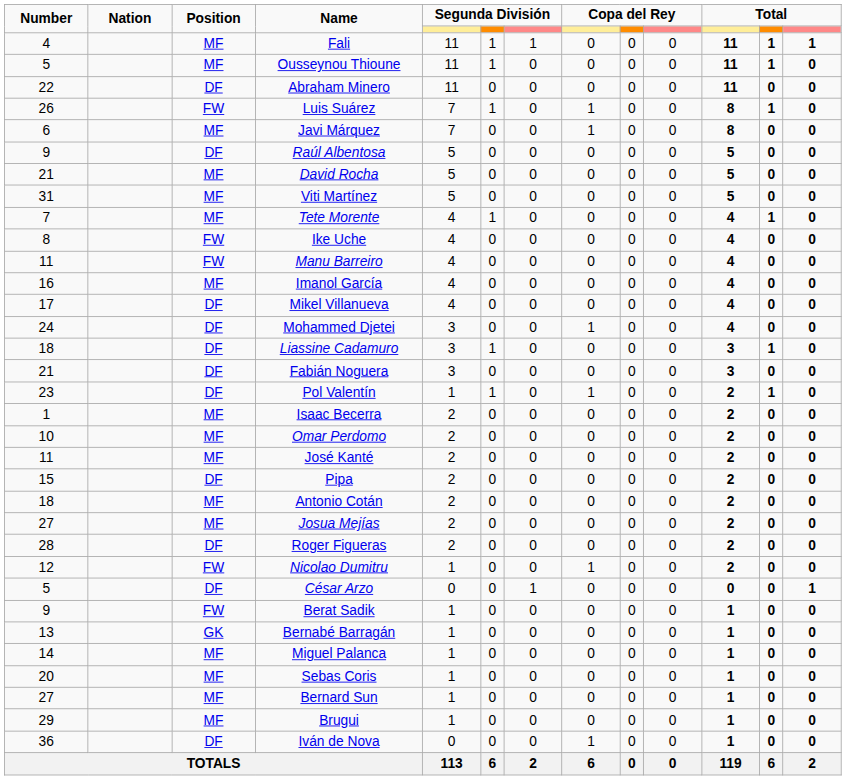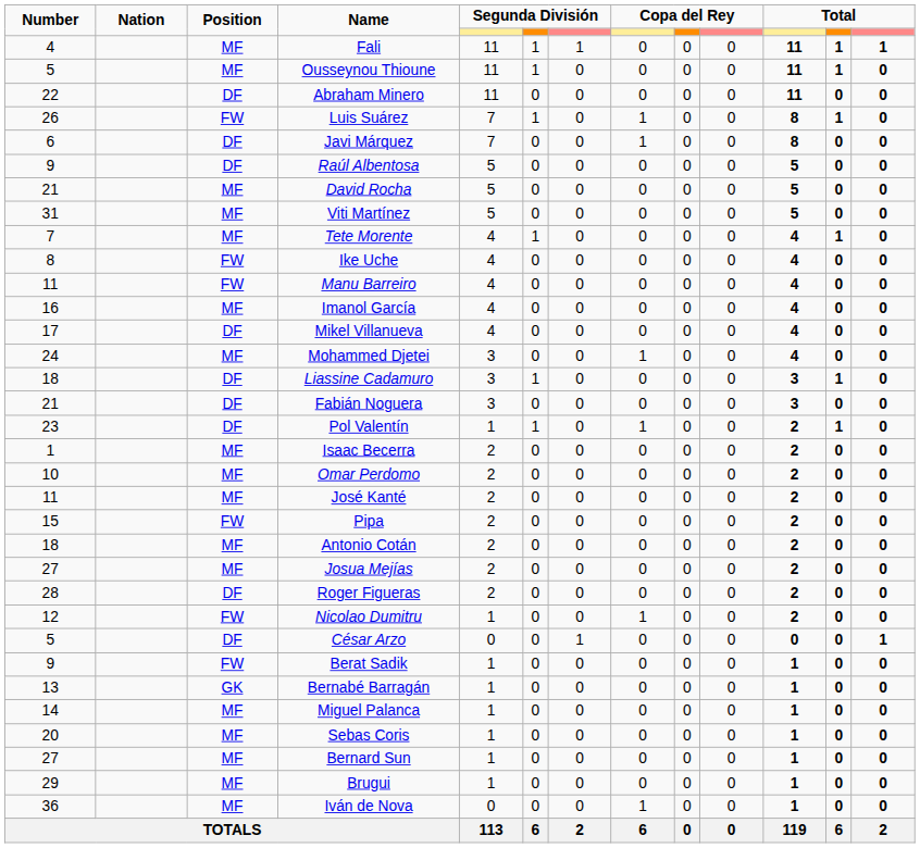Javi Márquez | Position: MF -> DF
Mohammed Djetei | Position: DF -> MF
Pipa | Position: DF -> FW
Iván de Nova | Position: DF -> MF
